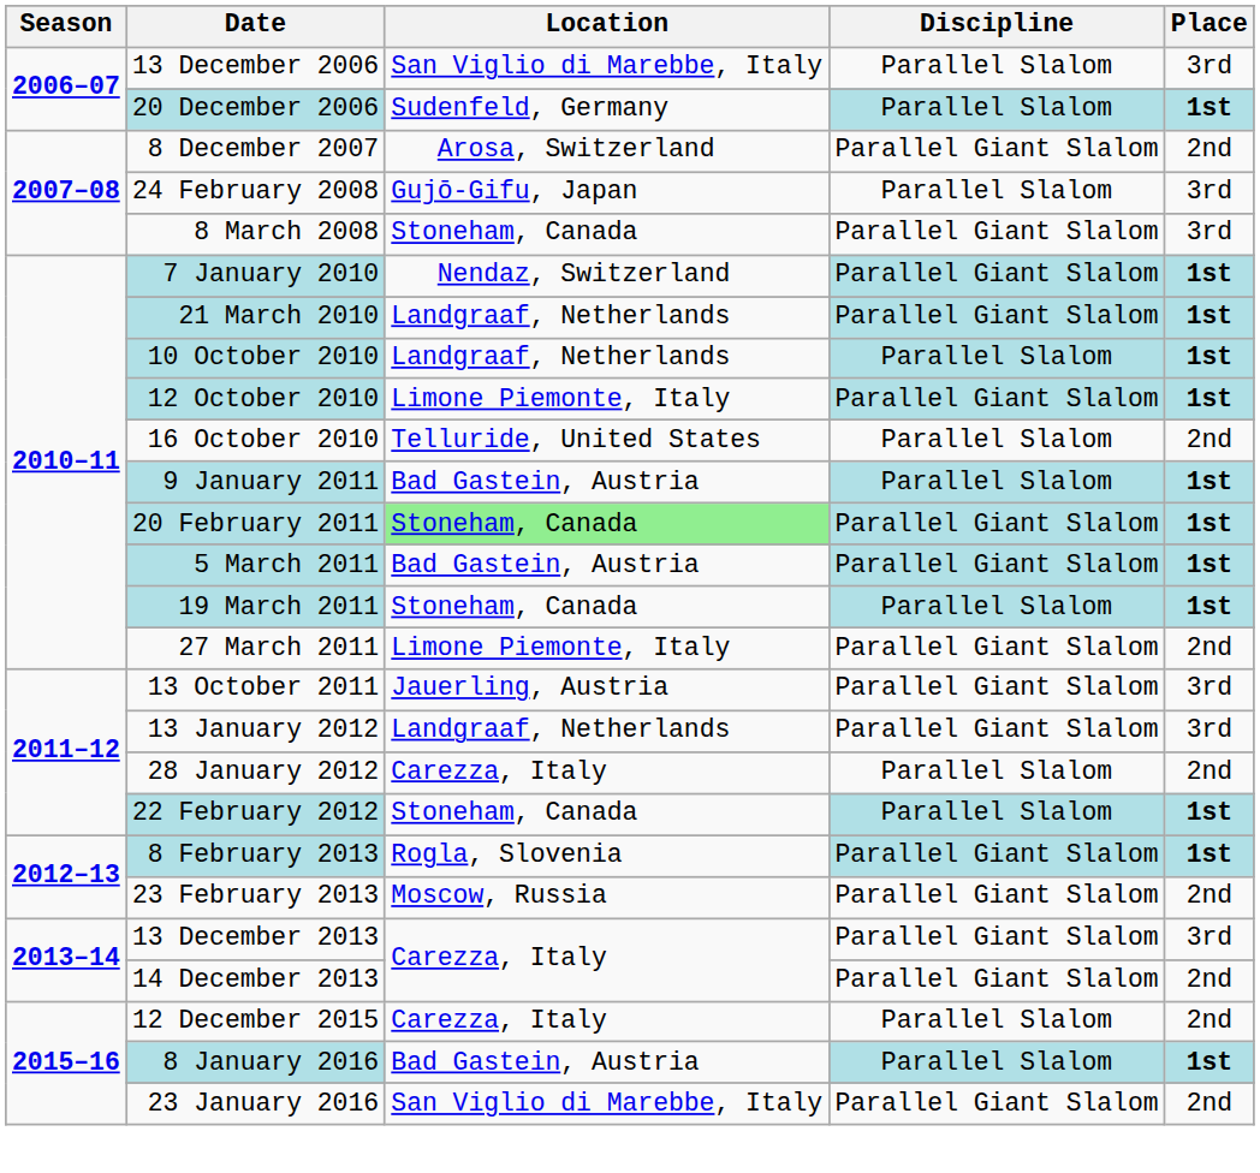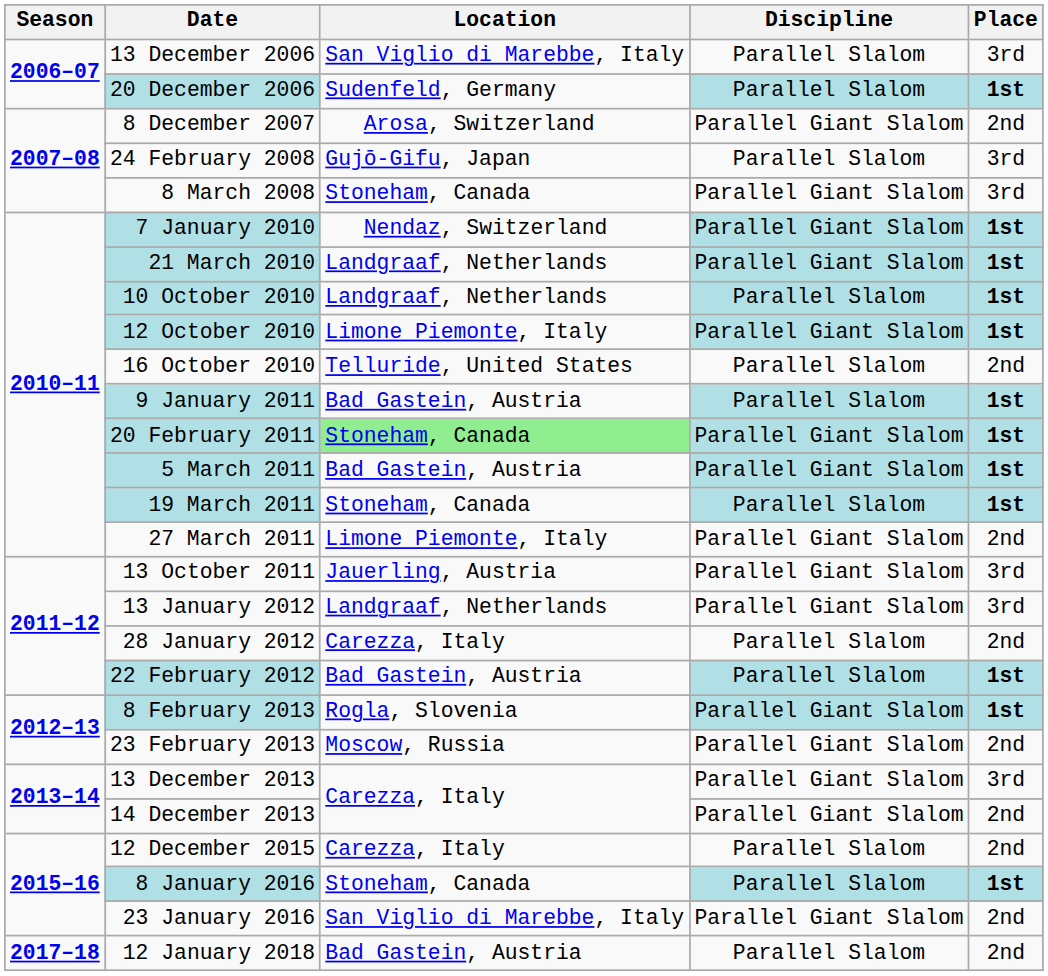22 February 2012 | Location: Stoneham, Canada -> Bad Gastein, Austria
8 January 2016 | Location: Bad Gastein, Austria -> Stoneham, Canada
+ row: 2017–18 | 12 January 2018 | Bad Gastein, Austria | Parallel Slalom | 2nd
